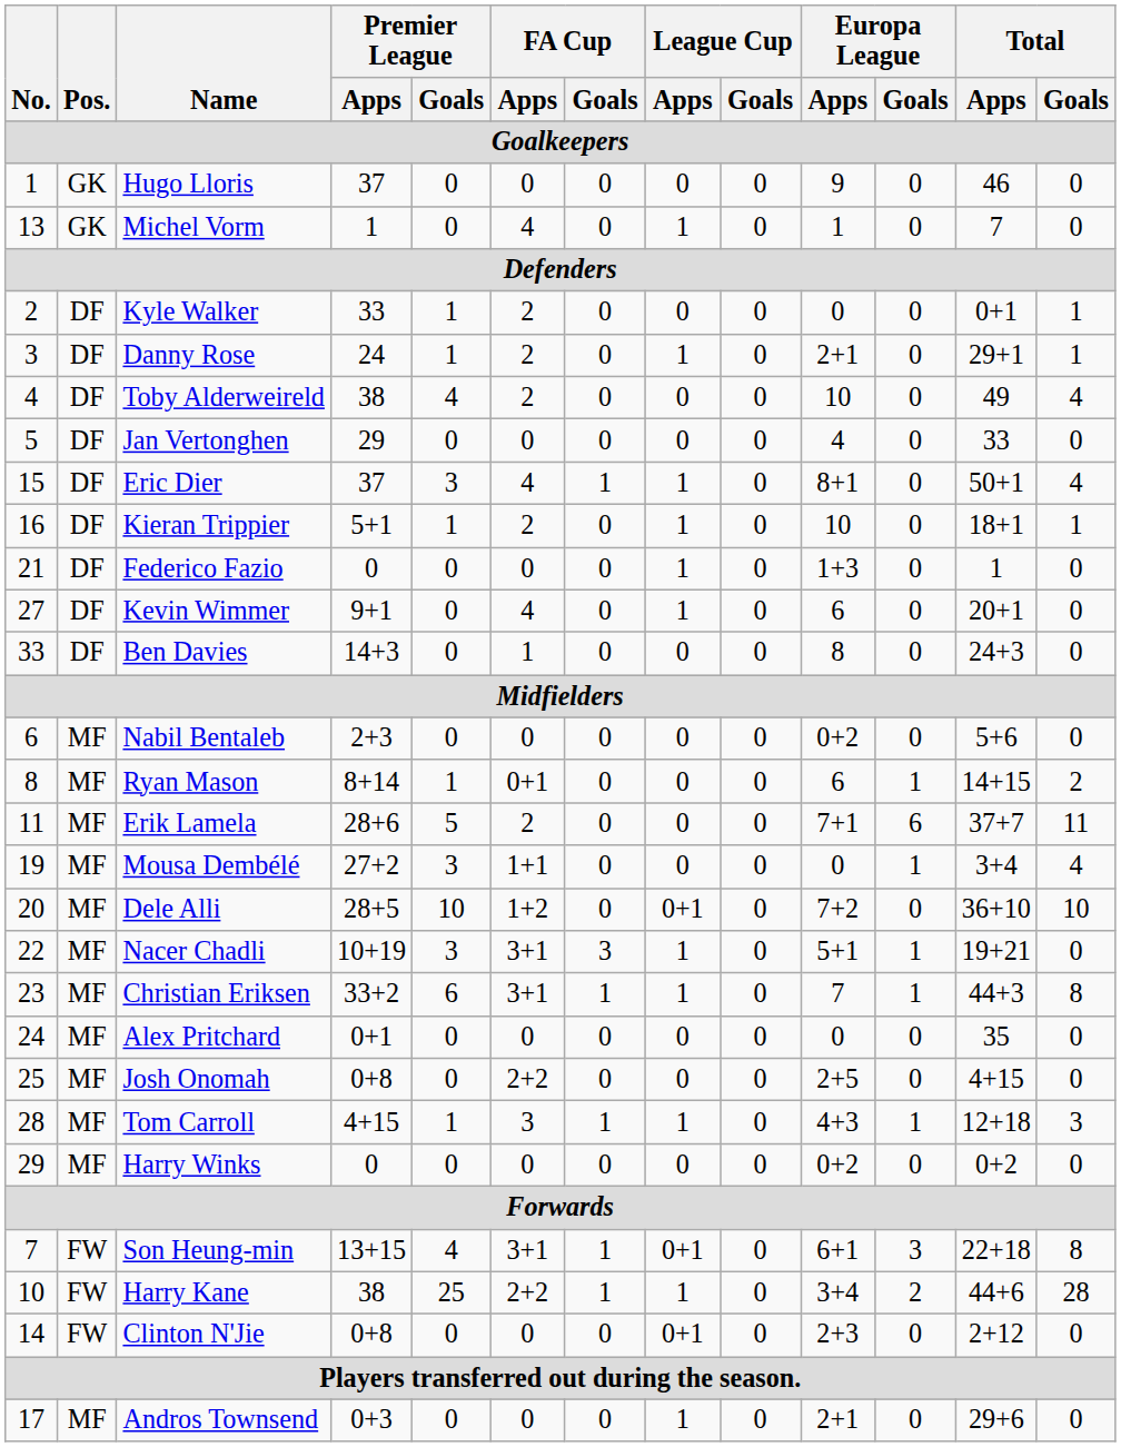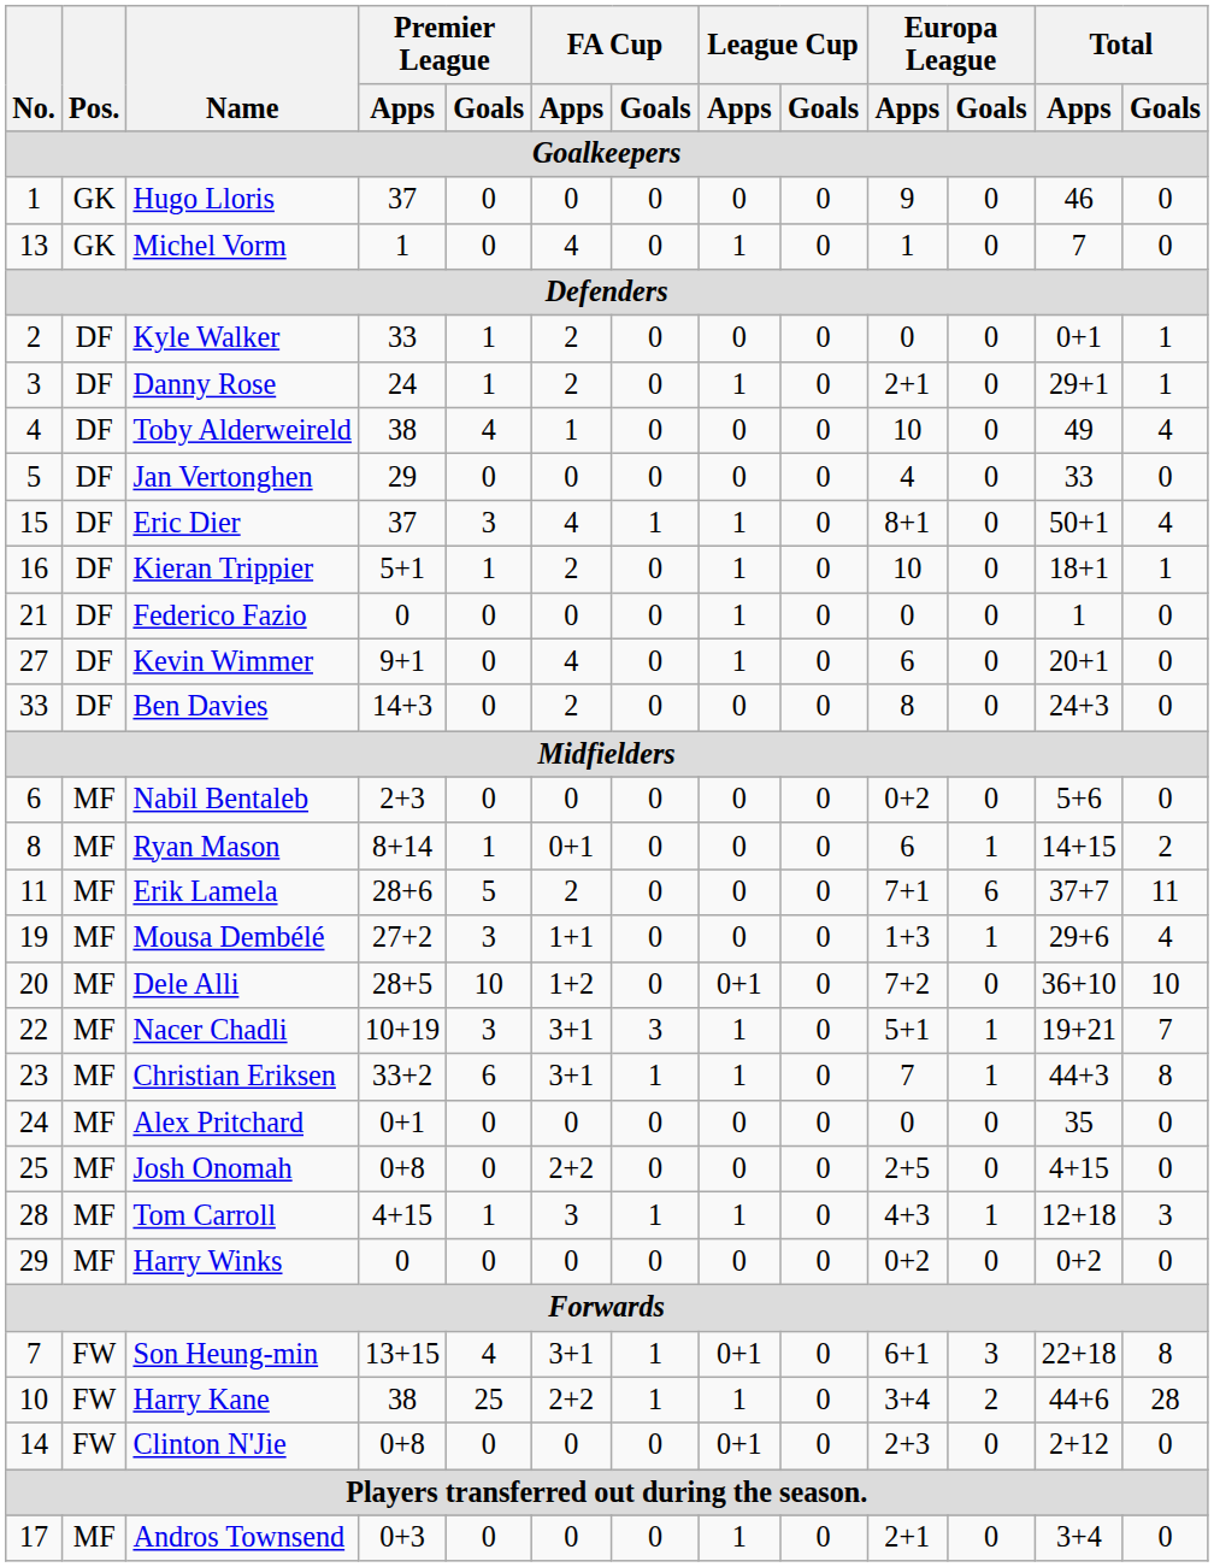Toby Alderweireld | FA Cup / Apps: 2 -> 1
Federico Fazio | Europa League / Apps: 1+3 -> 0
Ben Davies | FA Cup / Apps: 1 -> 2
Mousa Dembélé | Europa League / Apps: 0 -> 1+3
Mousa Dembélé | Total / Apps: 3+4 -> 29+6
Nacer Chadli | Total / Goals: 0 -> 7
Andros Townsend | Total / Apps: 29+6 -> 3+4
